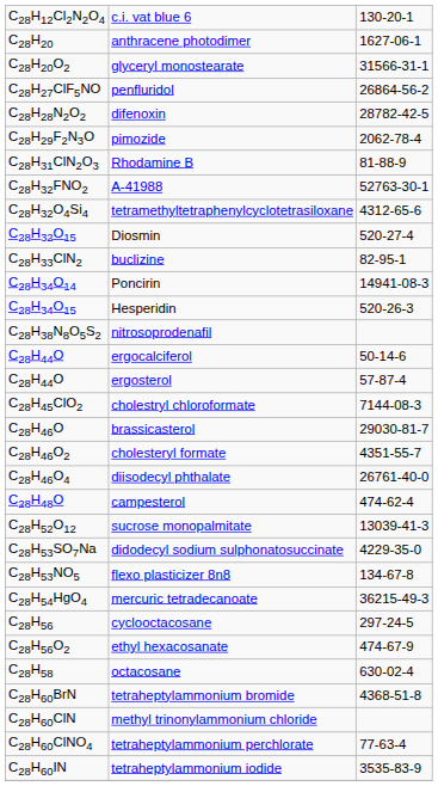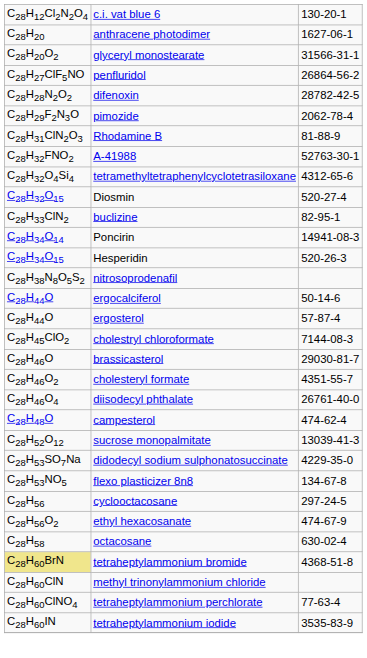- row: C28H54HgO4 | mercuric tetradecanoate | 36215-49-3
tetraheptylammonium bromide | column 1: no background -> khaki background
